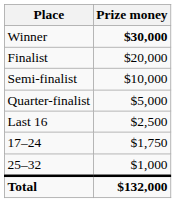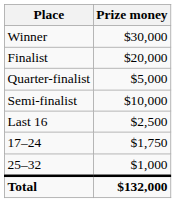Winner | Prize money: bold -> normal
rows swapped: Semi-finalist <-> Quarter-finalist
